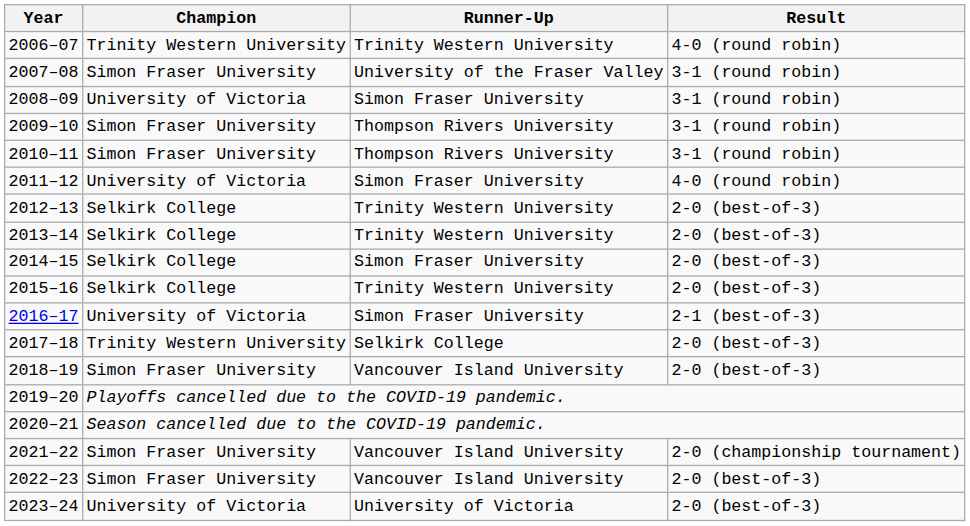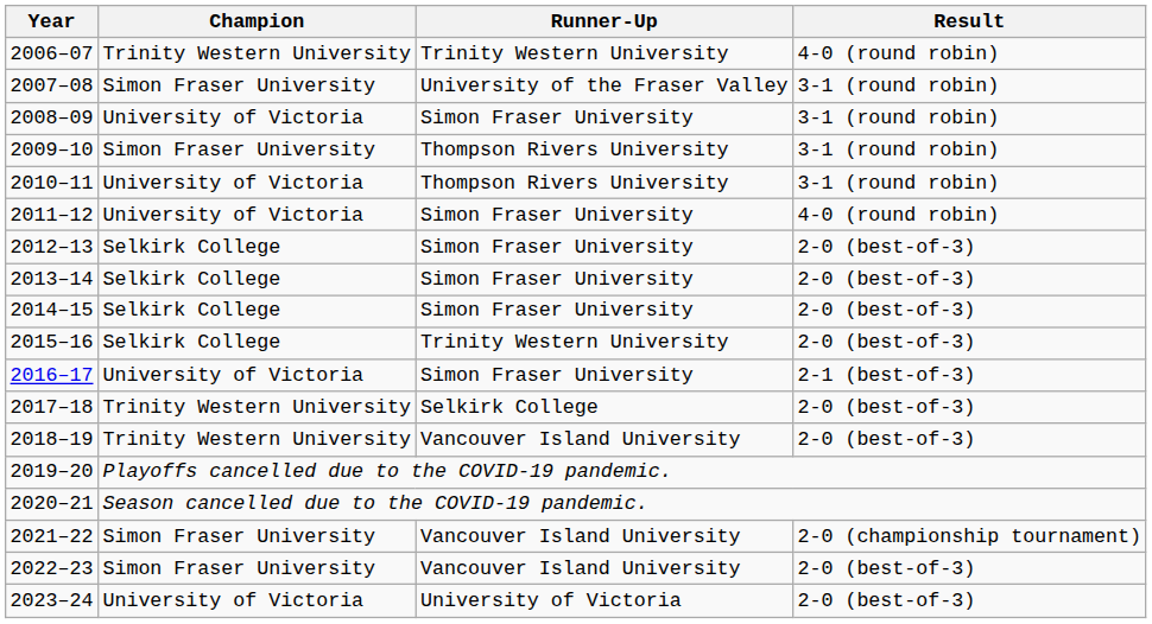2010–11 | Champion: Simon Fraser University -> University of Victoria
2012–13 | Runner-Up: Trinity Western University -> Simon Fraser University
2013–14 | Runner-Up: Trinity Western University -> Simon Fraser University
2018–19 | Champion: Simon Fraser University -> Trinity Western University
